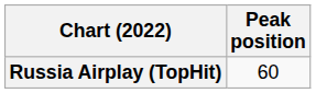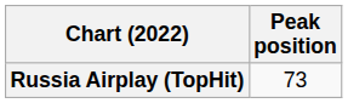Russia Airplay (TopHit) | Peak position: 60 -> 73
